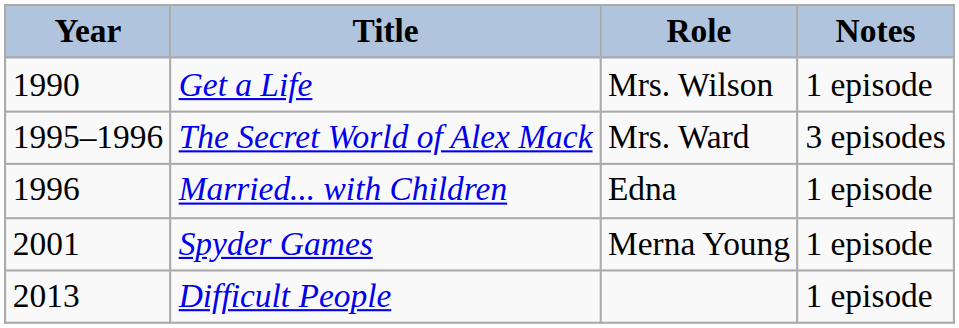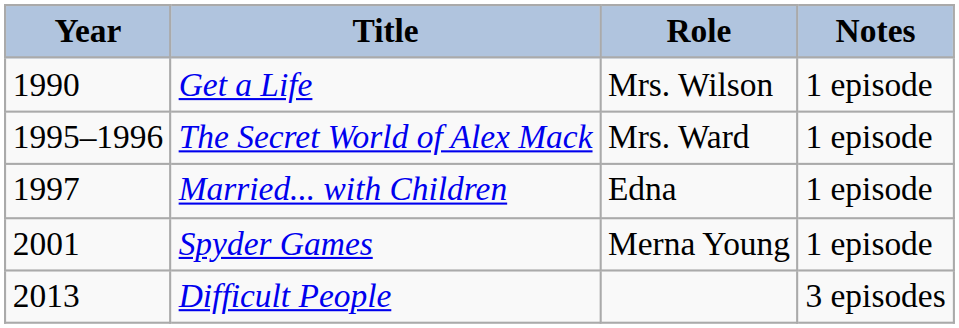The Secret World of Alex Mack | Notes: 3 episodes -> 1 episode
Married... with Children | Year: 1996 -> 1997
Difficult People | Notes: 1 episode -> 3 episodes
